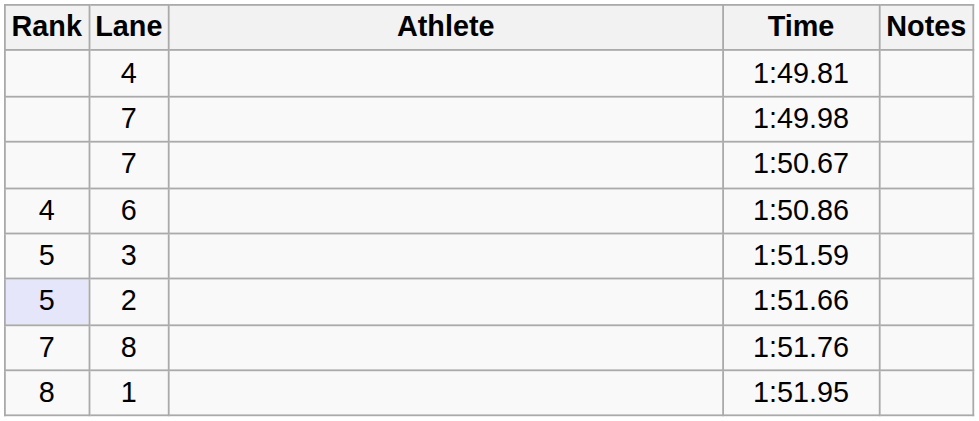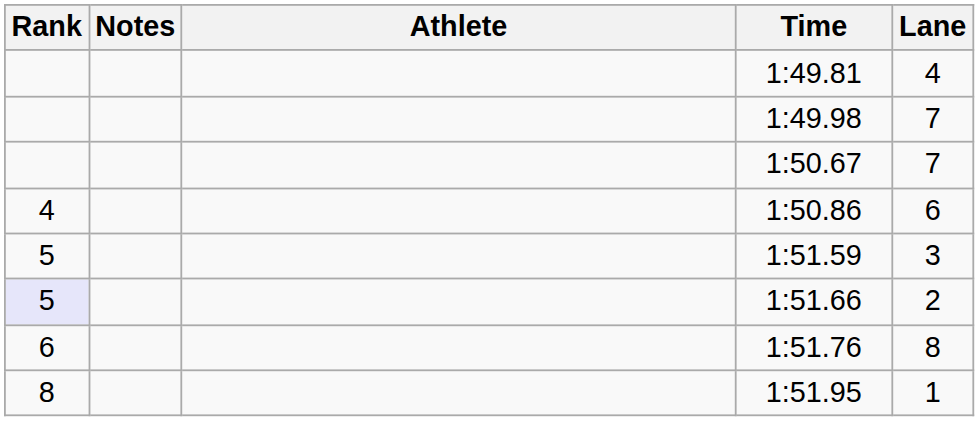columns swapped: Lane <-> Notes
1:51.76 | Rank: 7 -> 6
